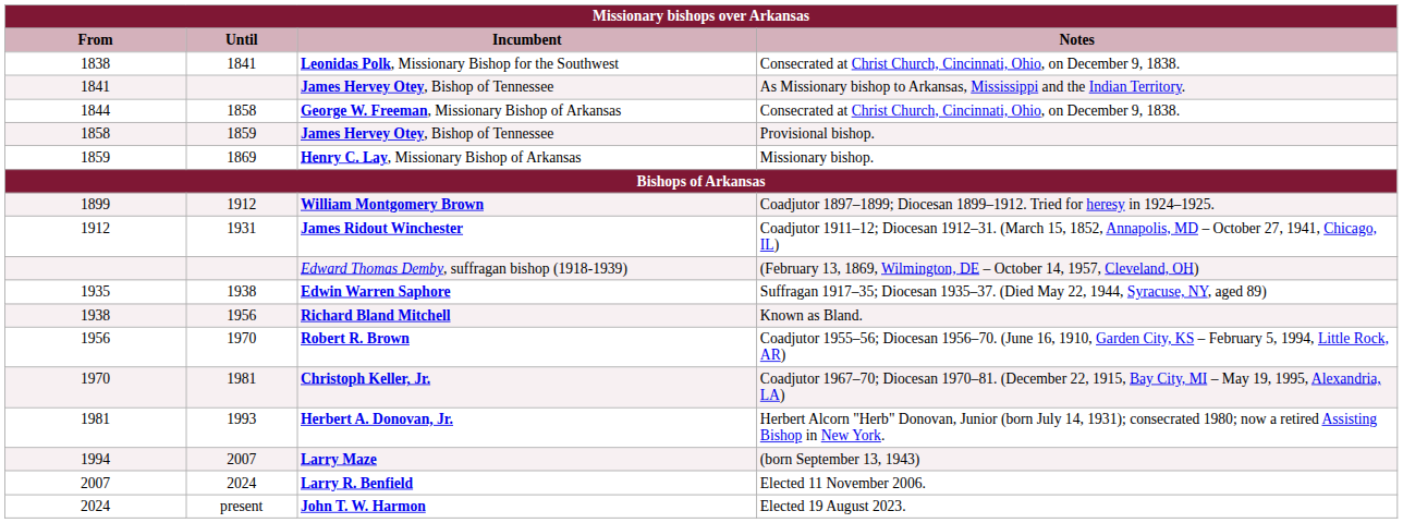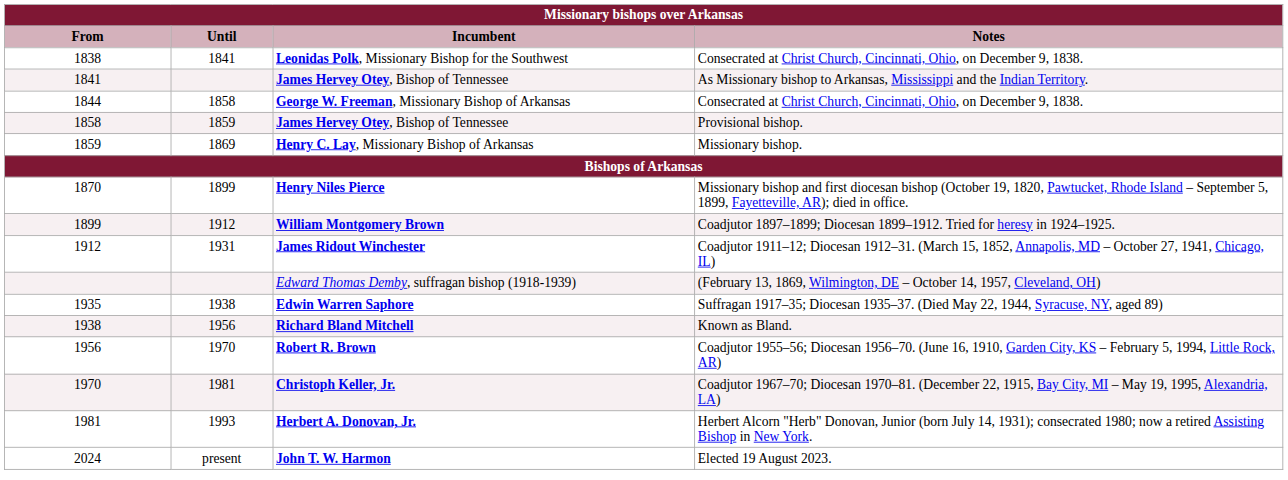+ row: 1870 | 1899 | Henry Niles Pierce | Missionary bishop and first diocesan bishop (October 19, 1820, Pawtucket, Rhode Island – September 5, 1899, Fayetteville, AR); died in office.
- row: 1994 | 2007 | Larry Maze | (born September 13, 1943)
- row: 2007 | 2024 | Larry R. Benfield | Elected 11 November 2006.
